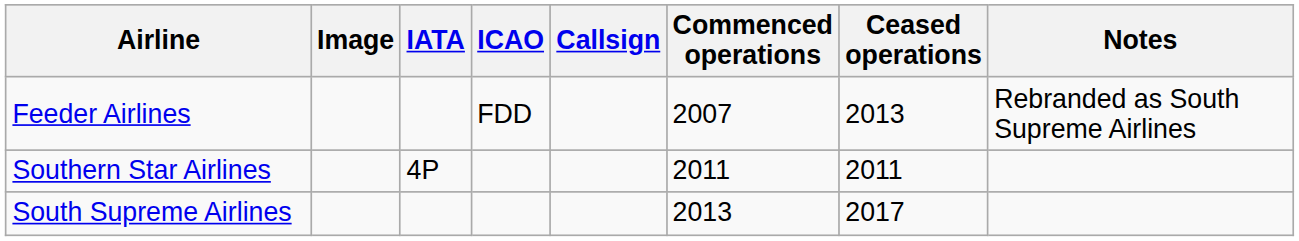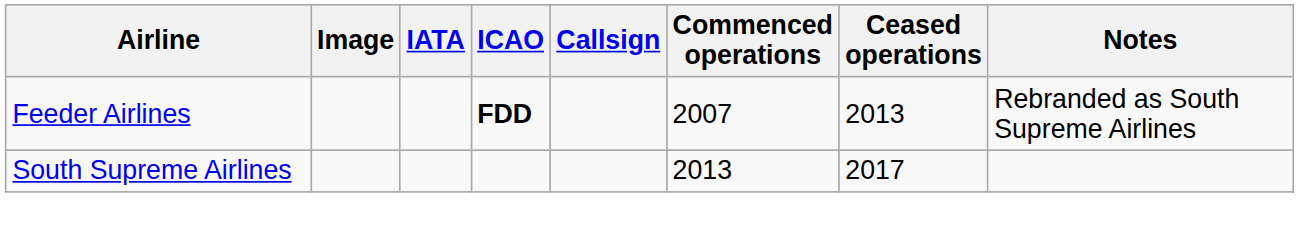Feeder Airlines | ICAO: normal -> bold
- row: Southern Star Airlines | 4P | 2011 | 2011
